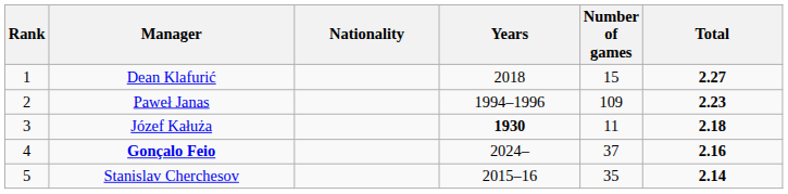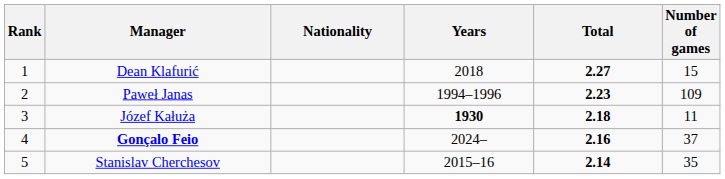columns swapped: Number of games <-> Total
